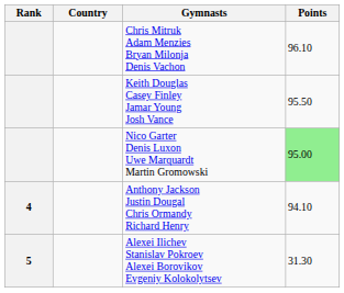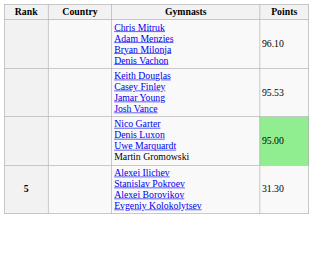Keith Douglas Casey Finley Jamar Young Josh Vance | Points: 95.50 -> 95.53
- row: 4 | Anthony Jackson Justin Dougal Chris Ormandy Richard Henry | 94.10
